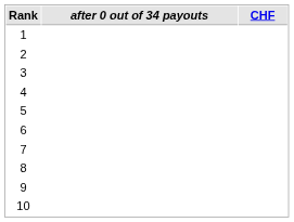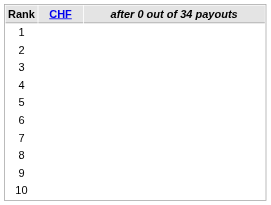columns swapped: after 0 out of 34 payouts <-> CHF
